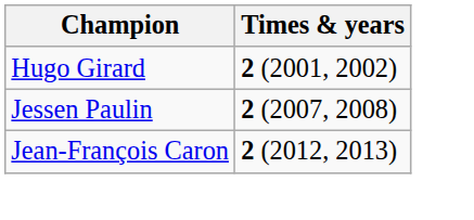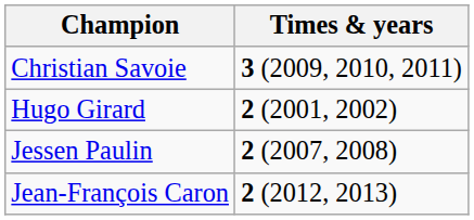+ row: Christian Savoie | 3 (2009, 2010, 2011)
